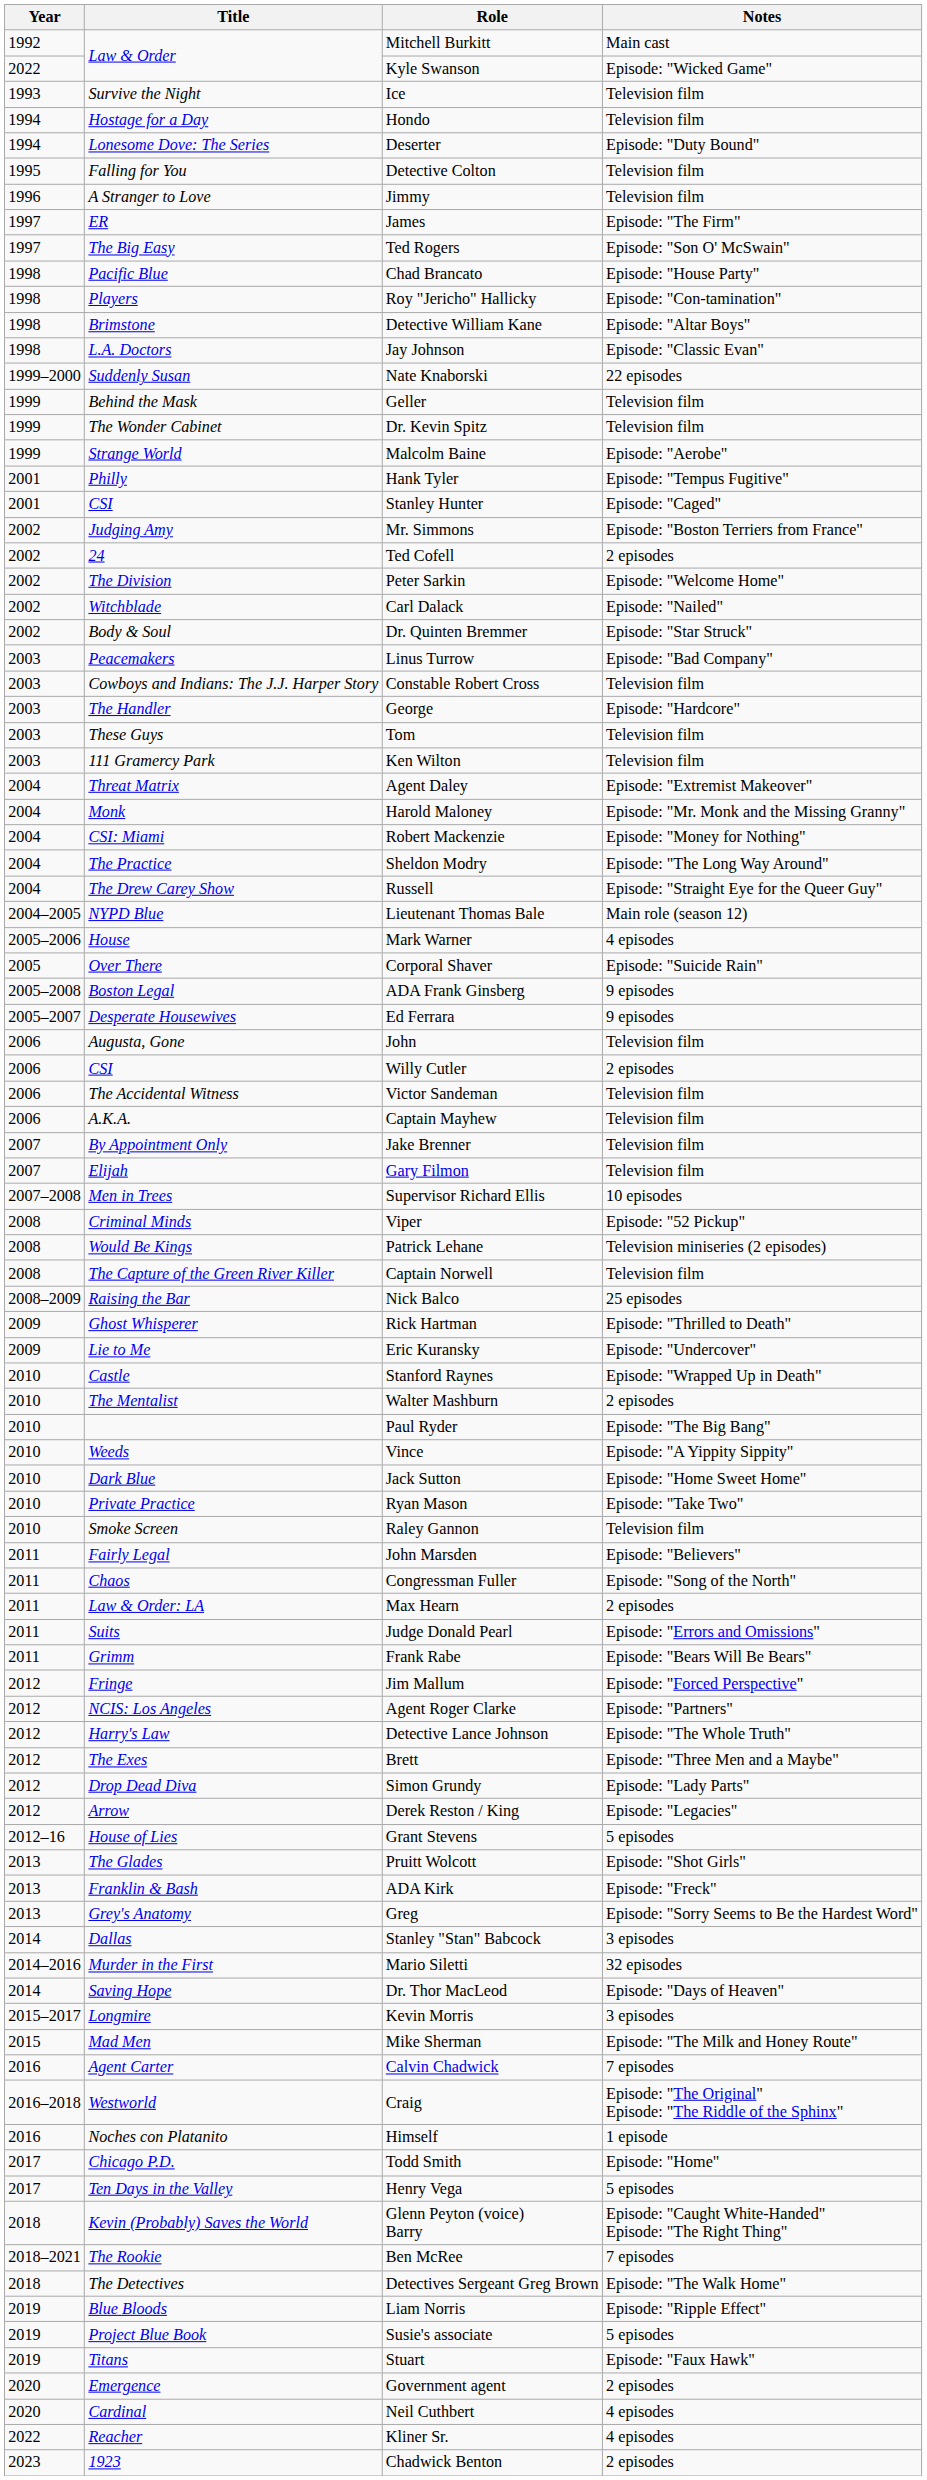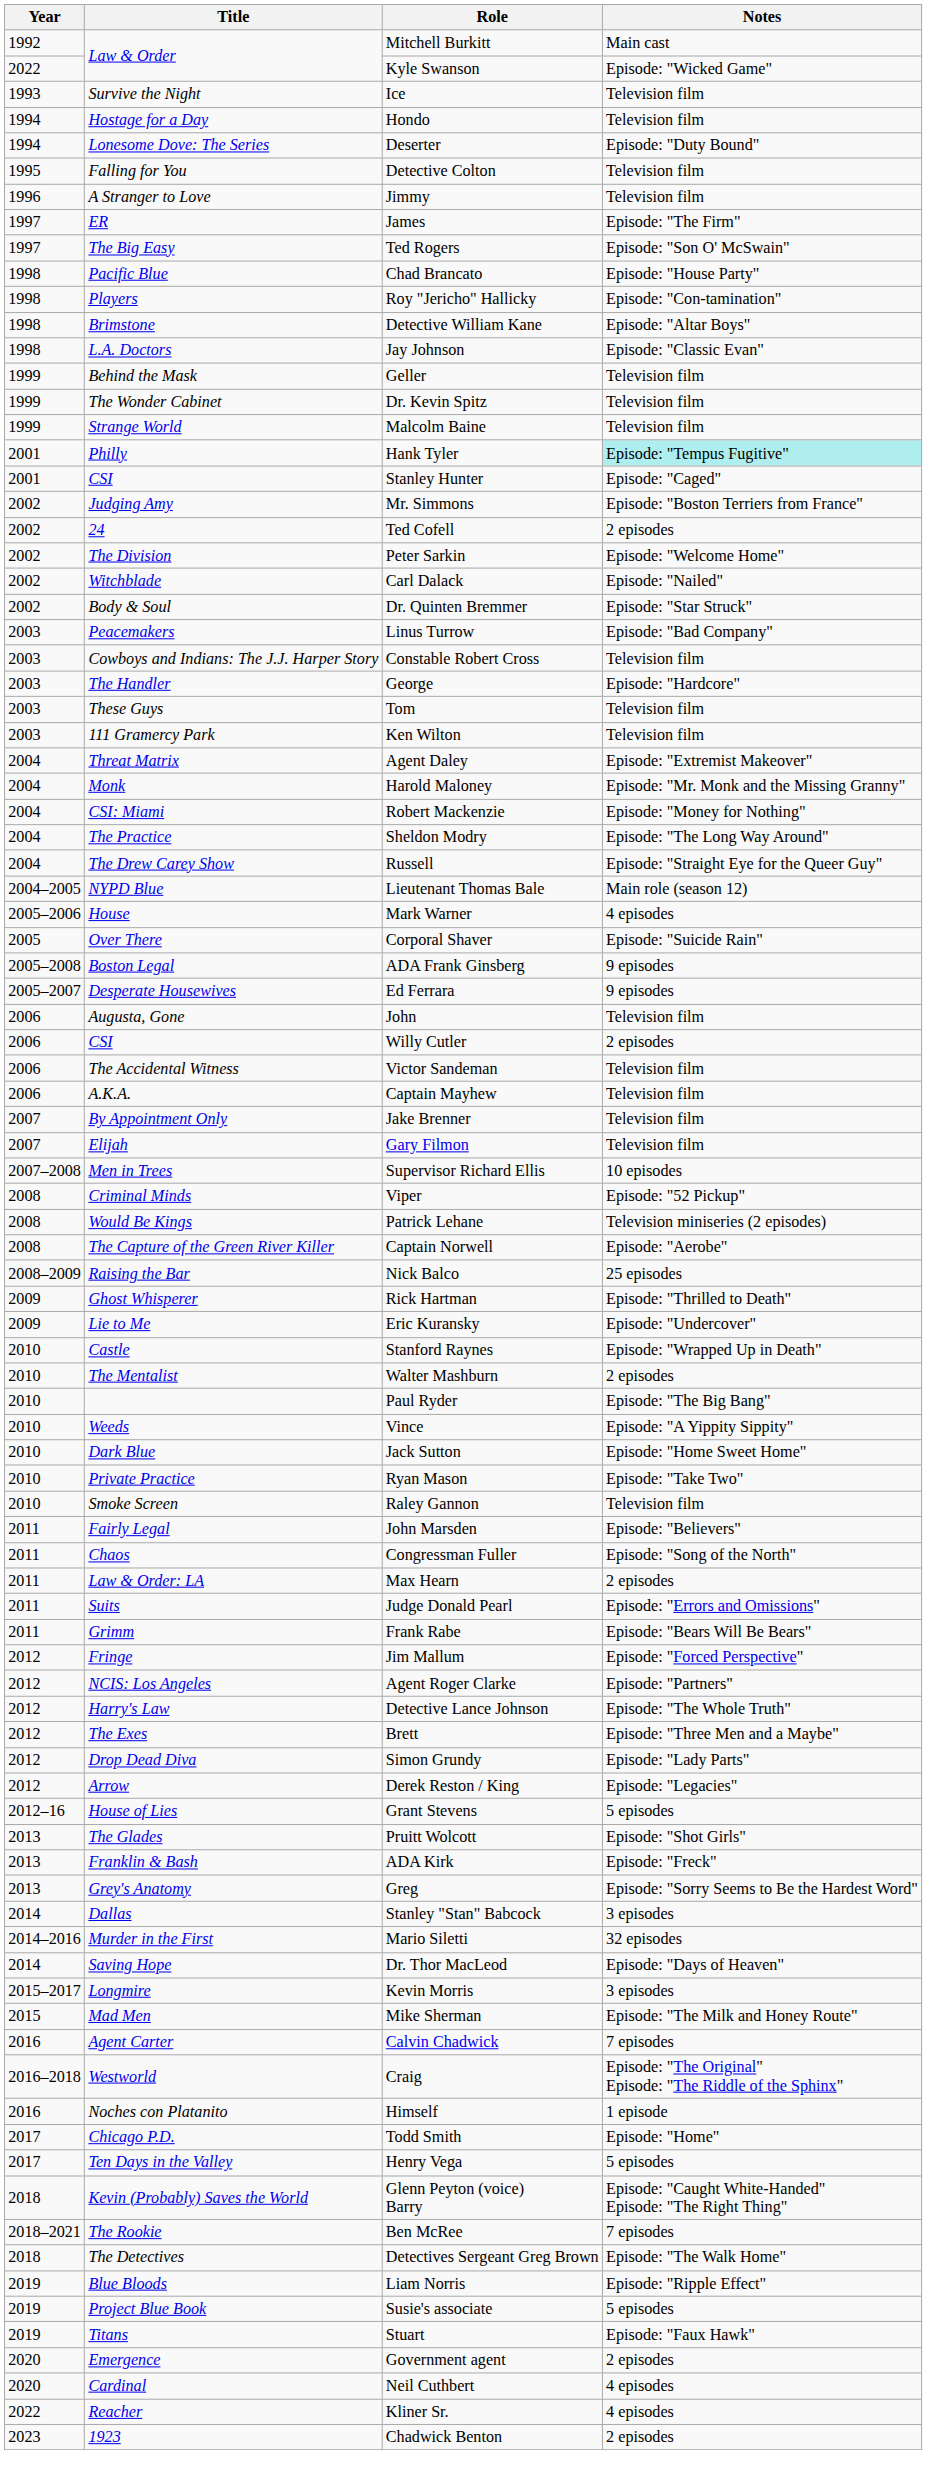- row: 1999–2000 | Suddenly Susan | Nate Knaborski | 22 episodes
Malcolm Baine | Notes: Episode: "Aerobe" -> Television film
Hank Tyler | Notes: no background -> paleturquoise background
Captain Norwell | Notes: Television film -> Episode: "Aerobe"
